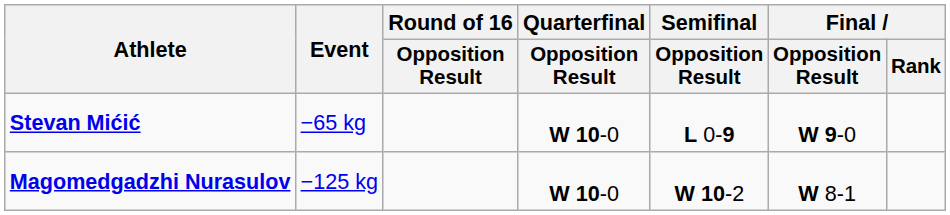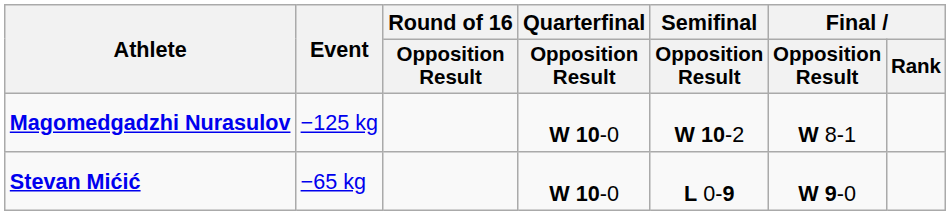rows swapped: Stevan Mićić <-> Magomedgadzhi Nurasulov
